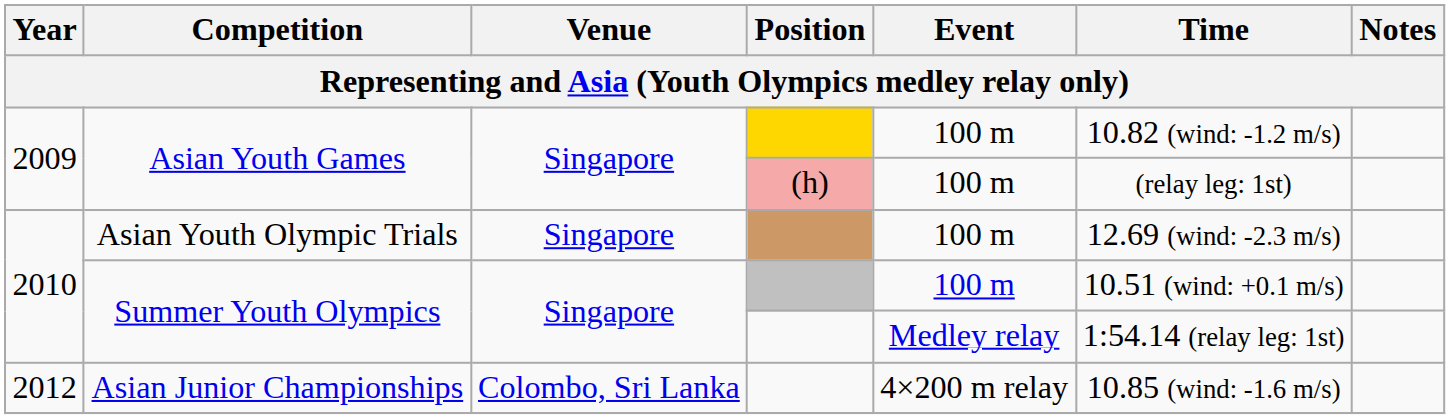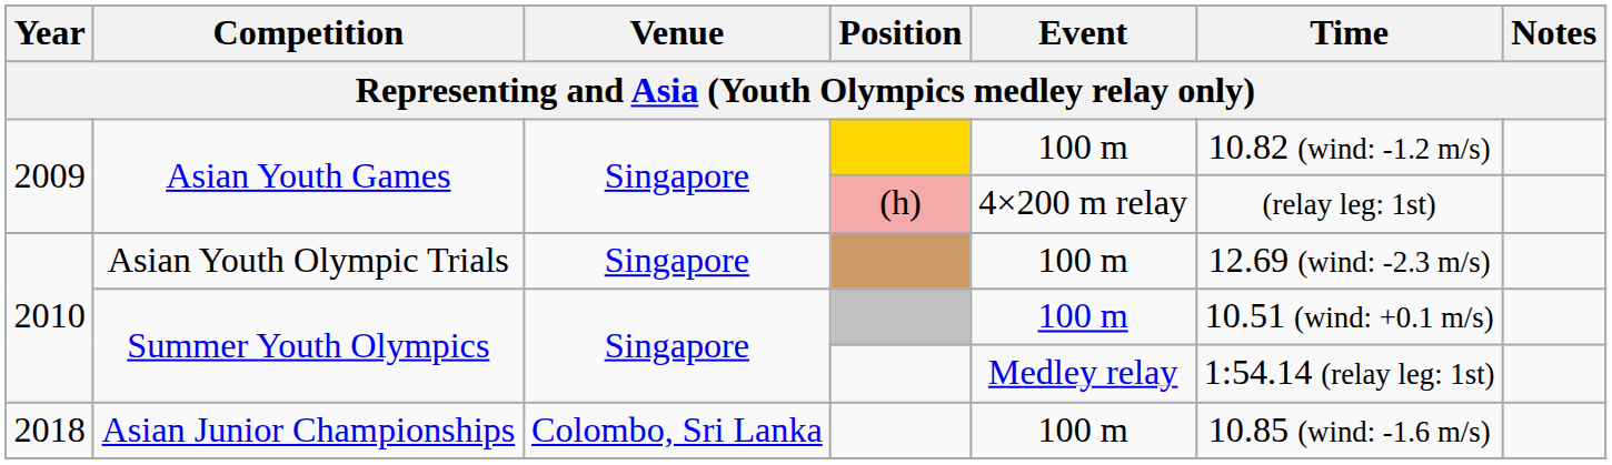Asian Youth Games / (h) | Event: 100 m -> 4×200 m relay
Asian Junior Championships | Year: 2012 -> 2018
Asian Junior Championships | Event: 4×200 m relay -> 100 m
